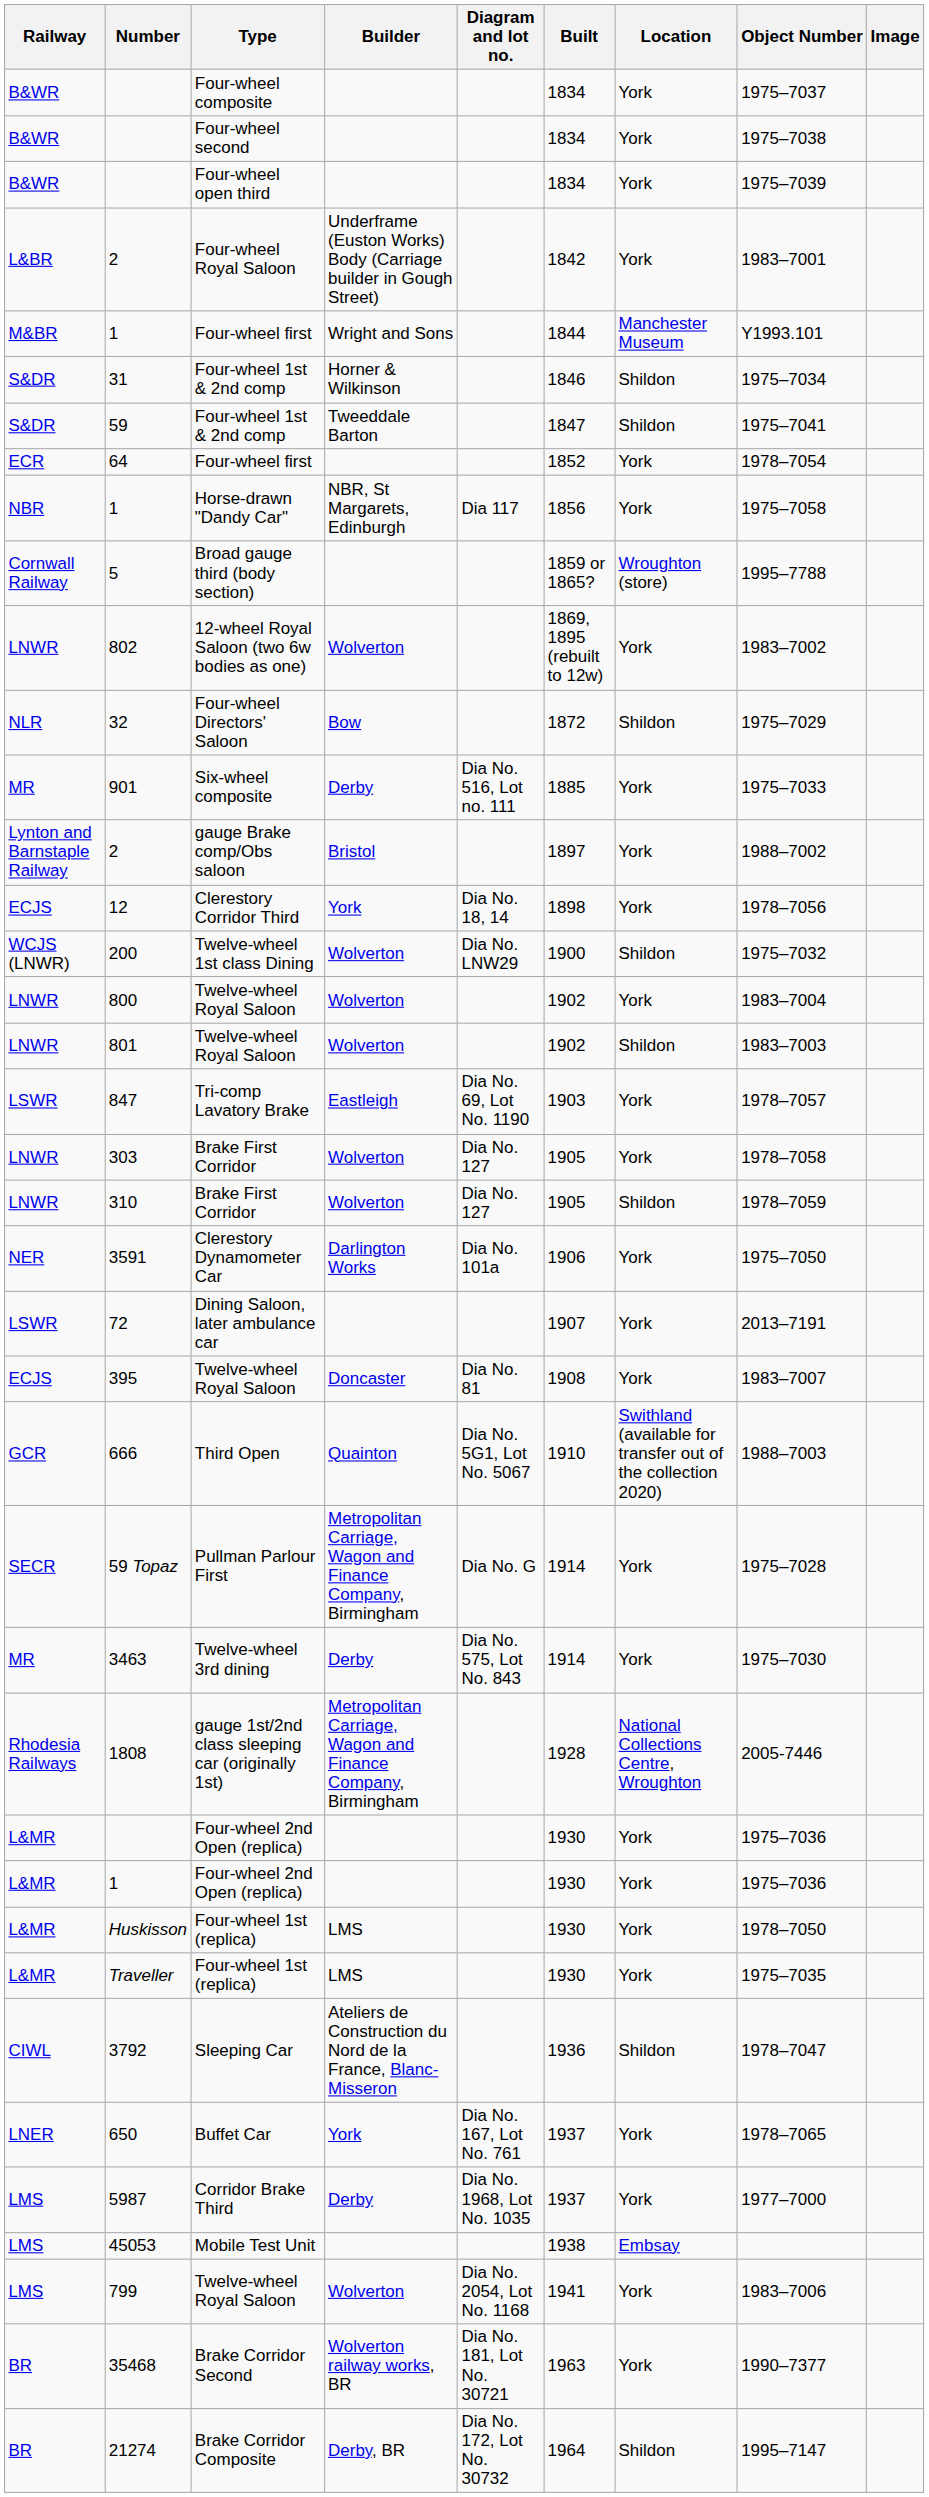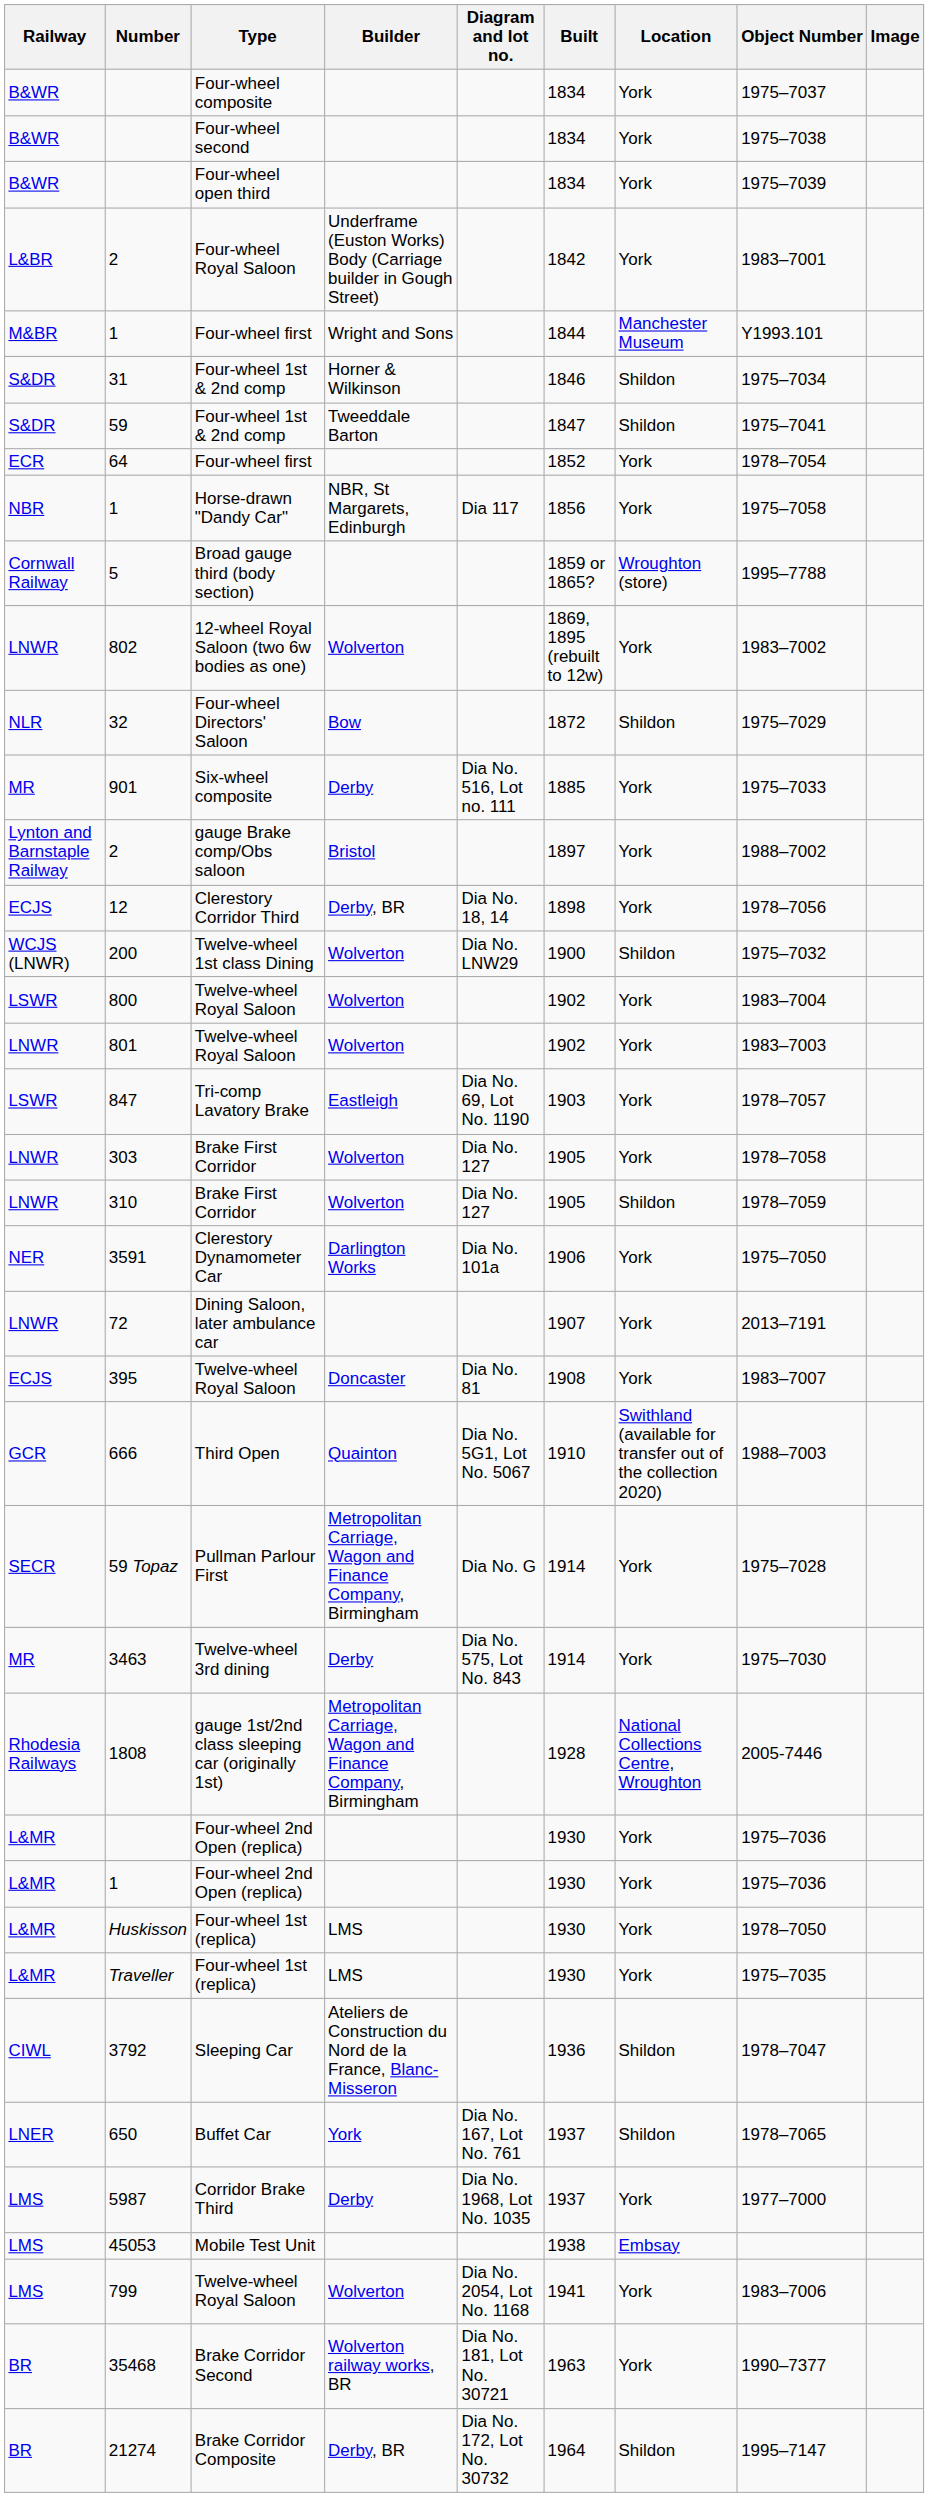12 | Builder: York -> Derby, BR
800 | Railway: LNWR -> LSWR
801 | Location: Shildon -> York
72 | Railway: LSWR -> LNWR
650 | Location: York -> Shildon
